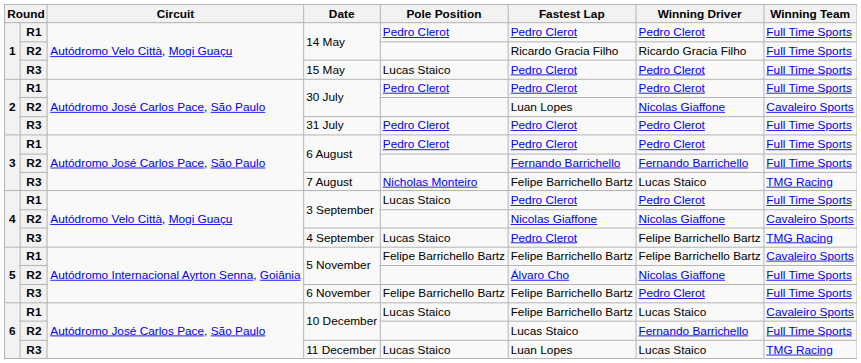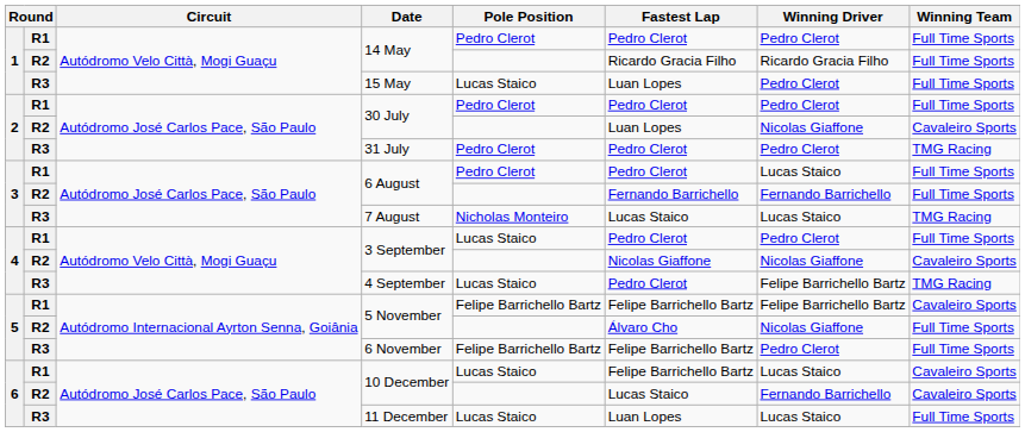15 May | Fastest Lap: Pedro Clerot -> Luan Lopes
31 July | Winning Team: Full Time Sports -> TMG Racing
R1 / 6 August | Winning Driver: Pedro Clerot -> Lucas Staico
7 August | Fastest Lap: Felipe Barrichello Bartz -> Lucas Staico
R2 / 10 December | Winning Team: Full Time Sports -> Cavaleiro Sports
11 December | Winning Team: TMG Racing -> Full Time Sports
